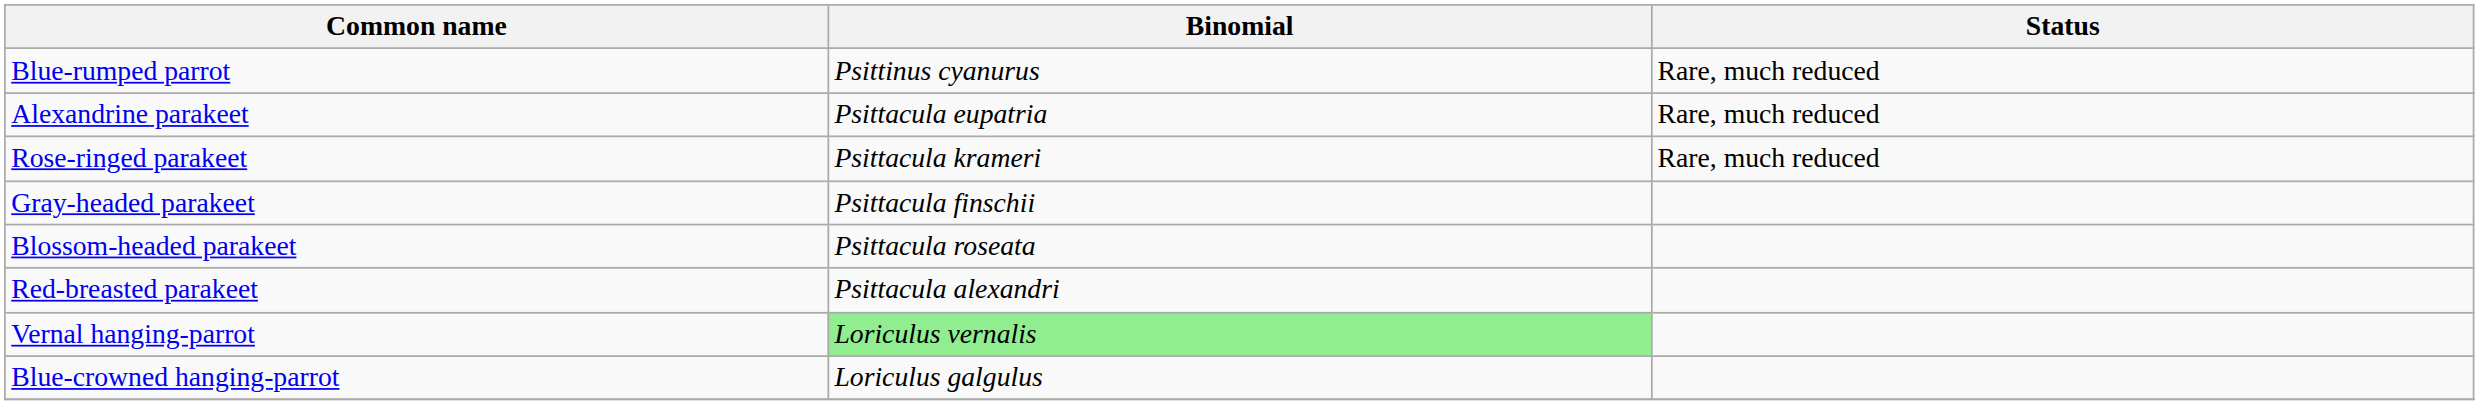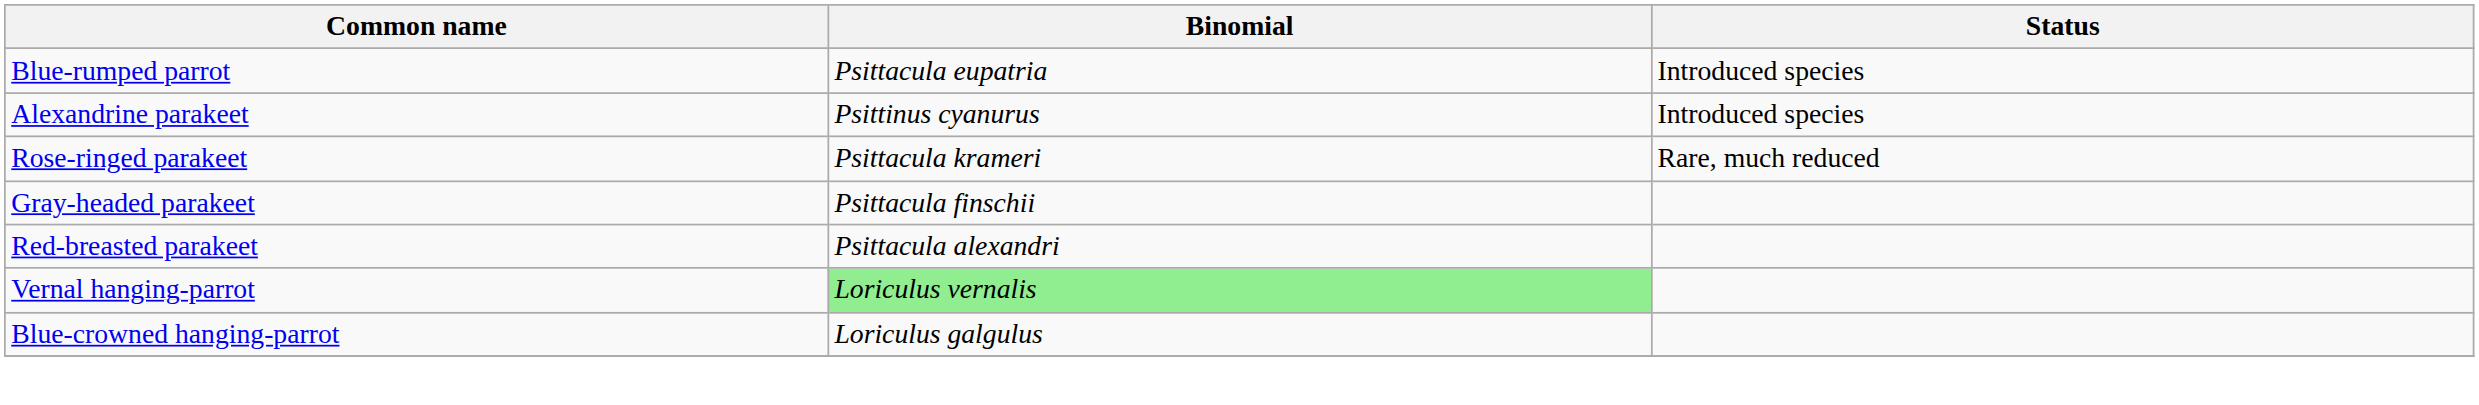Blue-rumped parrot | Binomial: Psittinus cyanurus -> Psittacula eupatria
Blue-rumped parrot | Status: Rare, much reduced -> Introduced species
Alexandrine parakeet | Binomial: Psittacula eupatria -> Psittinus cyanurus
Alexandrine parakeet | Status: Rare, much reduced -> Introduced species
- row: Blossom-headed parakeet | Psittacula roseata
